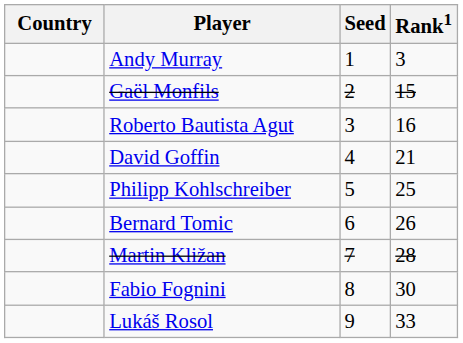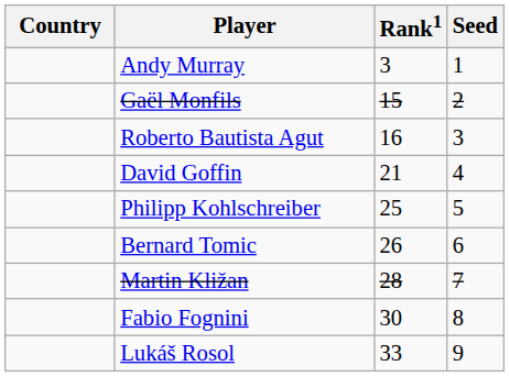columns swapped: Rank1 <-> Seed
